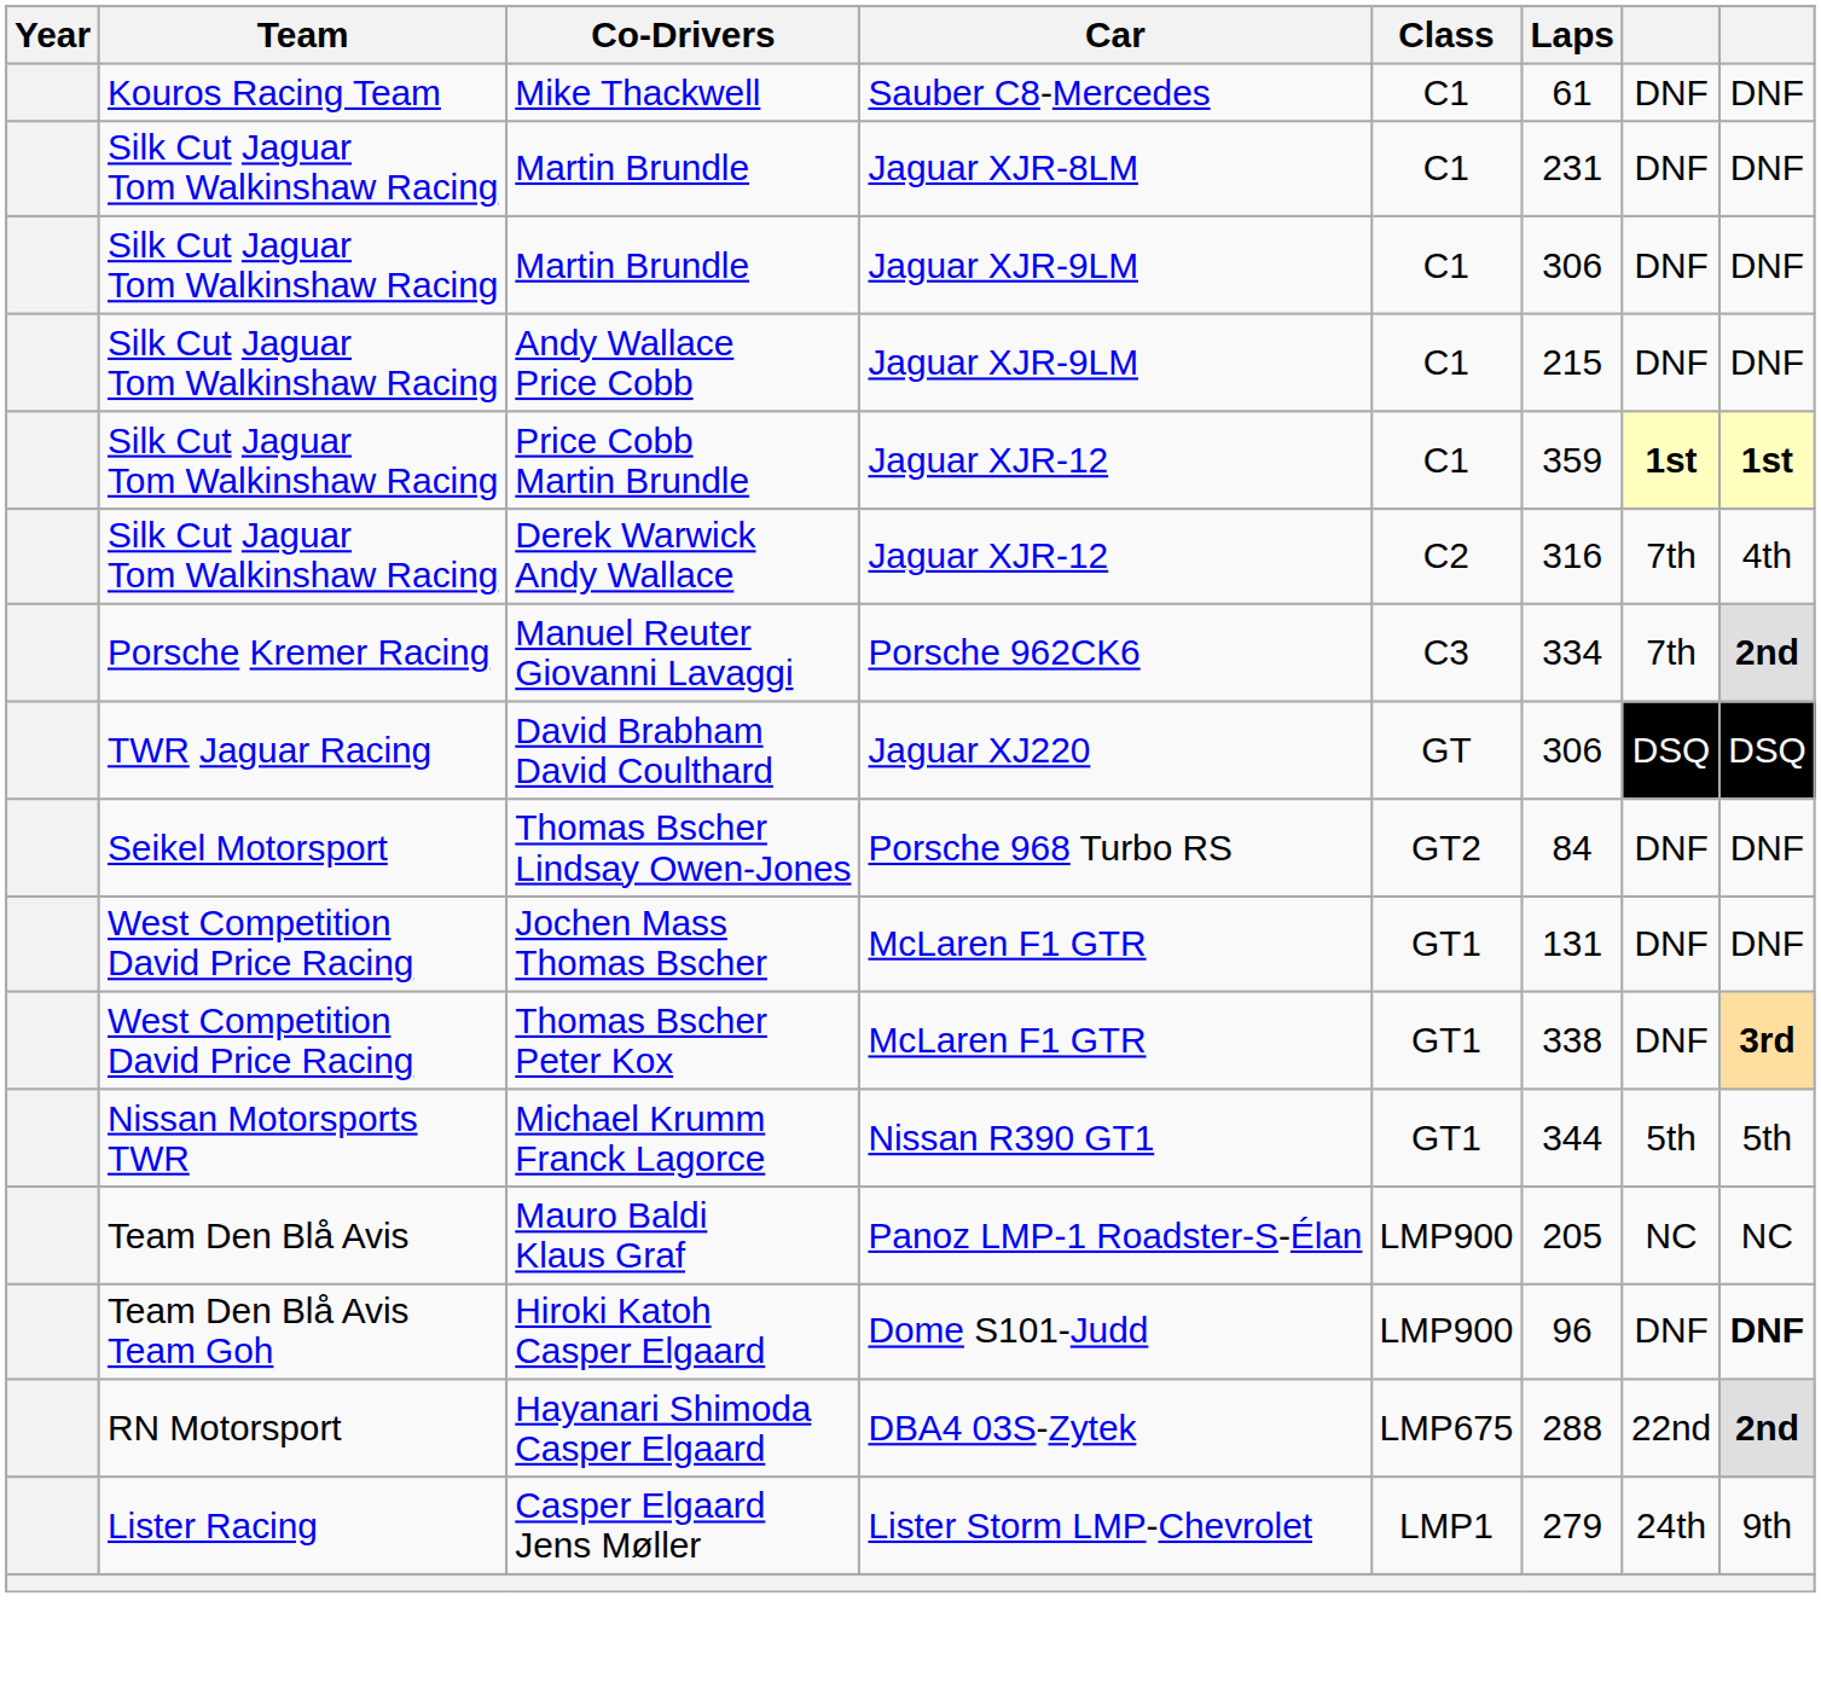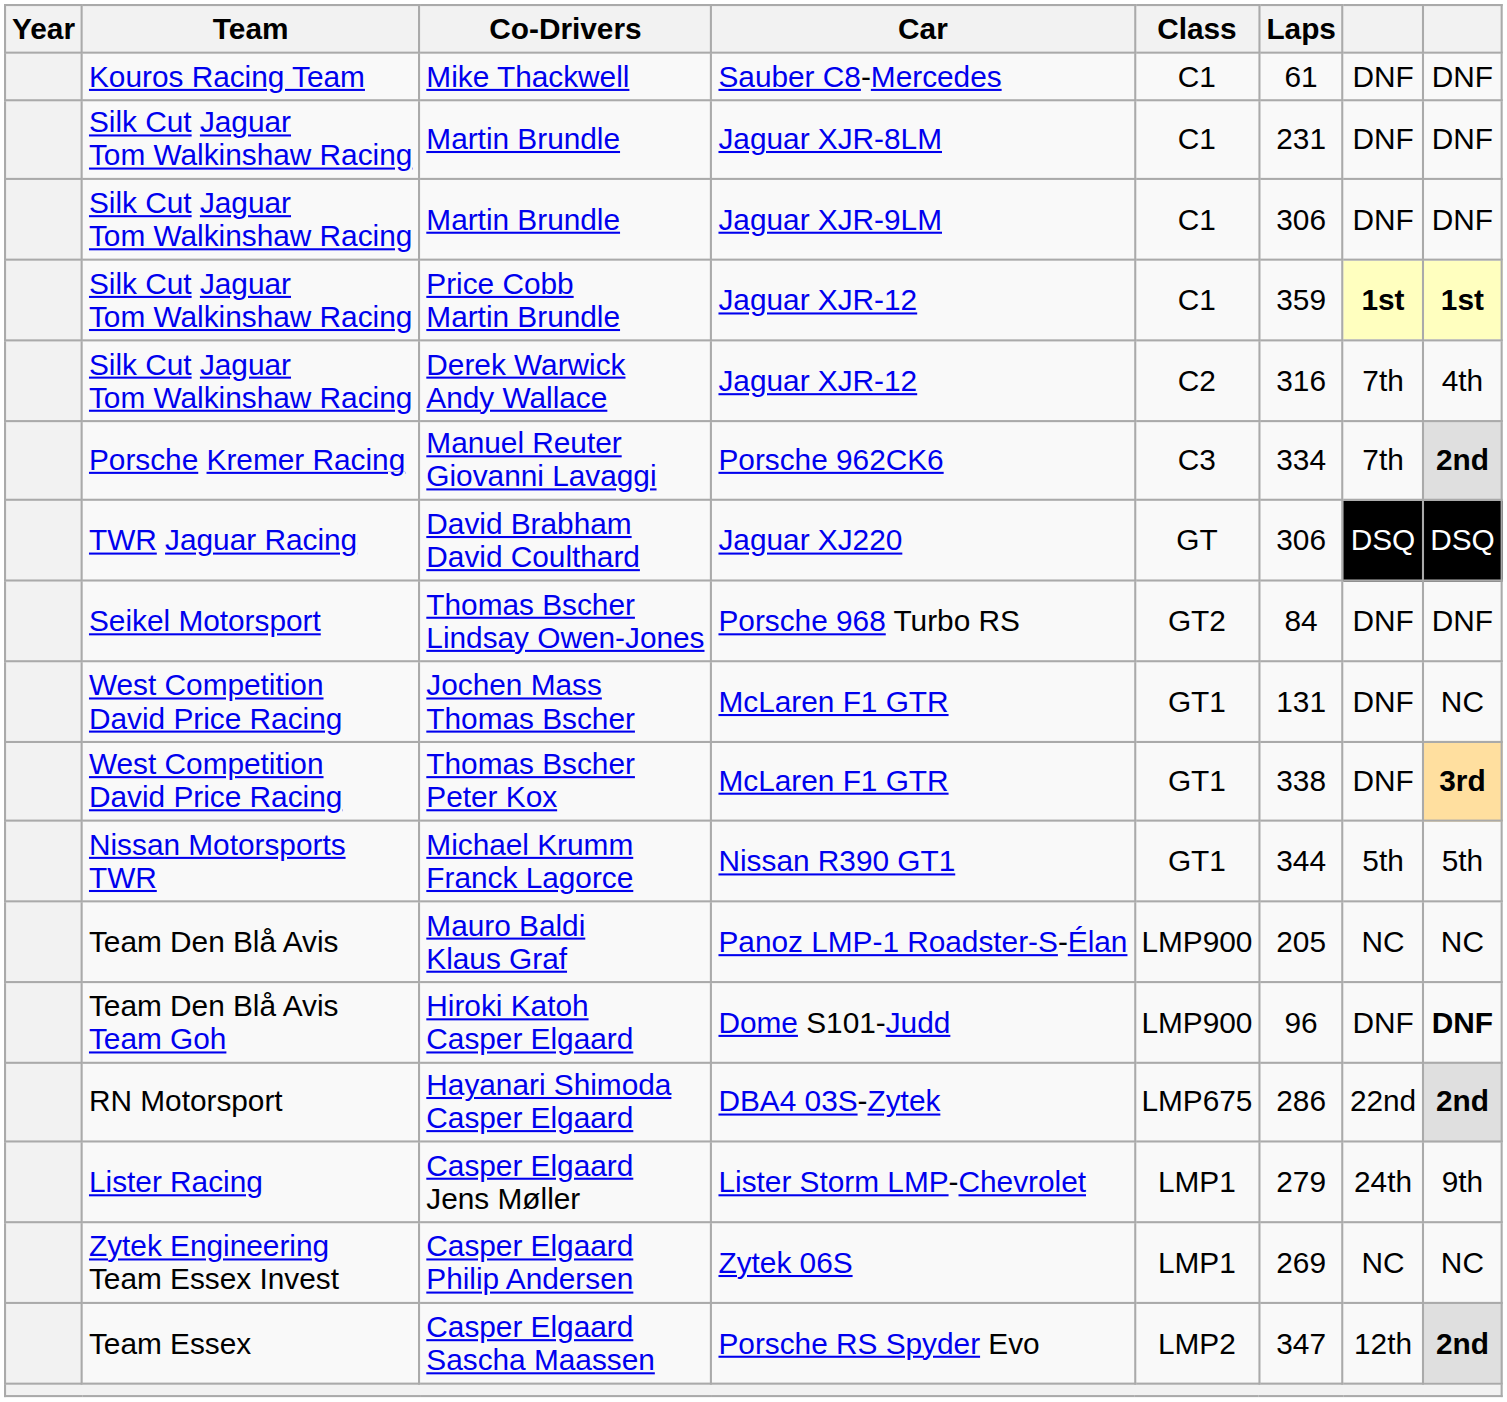- row: Silk Cut Jaguar Tom Walkinshaw Racing | Andy Wallace Price Cobb | Jaguar XJR-9LM | C1 | 215 | DNF | DNF
Jochen Mass Thomas Bscher | column 8: DNF -> NC
Hayanari Shimoda Casper Elgaard | Laps: 288 -> 286
+ row: Zytek Engineering Team Essex Invest | Casper Elgaard Philip Andersen | Zytek 06S | LMP1 | 269 | NC | NC
+ row: Team Essex | Casper Elgaard Sascha Maassen | Porsche RS Spyder Evo | LMP2 | 347 | 12th | 2nd
